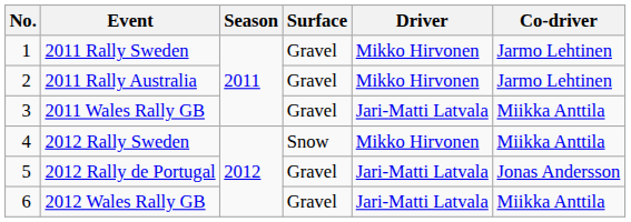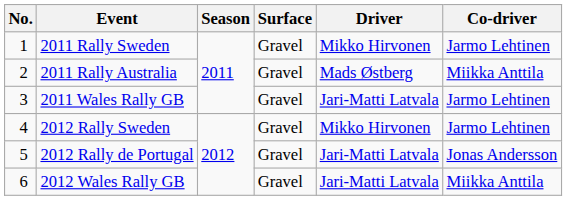2011 Rally Australia | Driver: Mikko Hirvonen -> Mads Østberg
2011 Rally Australia | Co-driver: Jarmo Lehtinen -> Miikka Anttila
2011 Wales Rally GB | Co-driver: Miikka Anttila -> Jarmo Lehtinen
2012 Rally Sweden | Surface: Snow -> Gravel
2012 Rally Sweden | Co-driver: Miikka Anttila -> Jarmo Lehtinen
